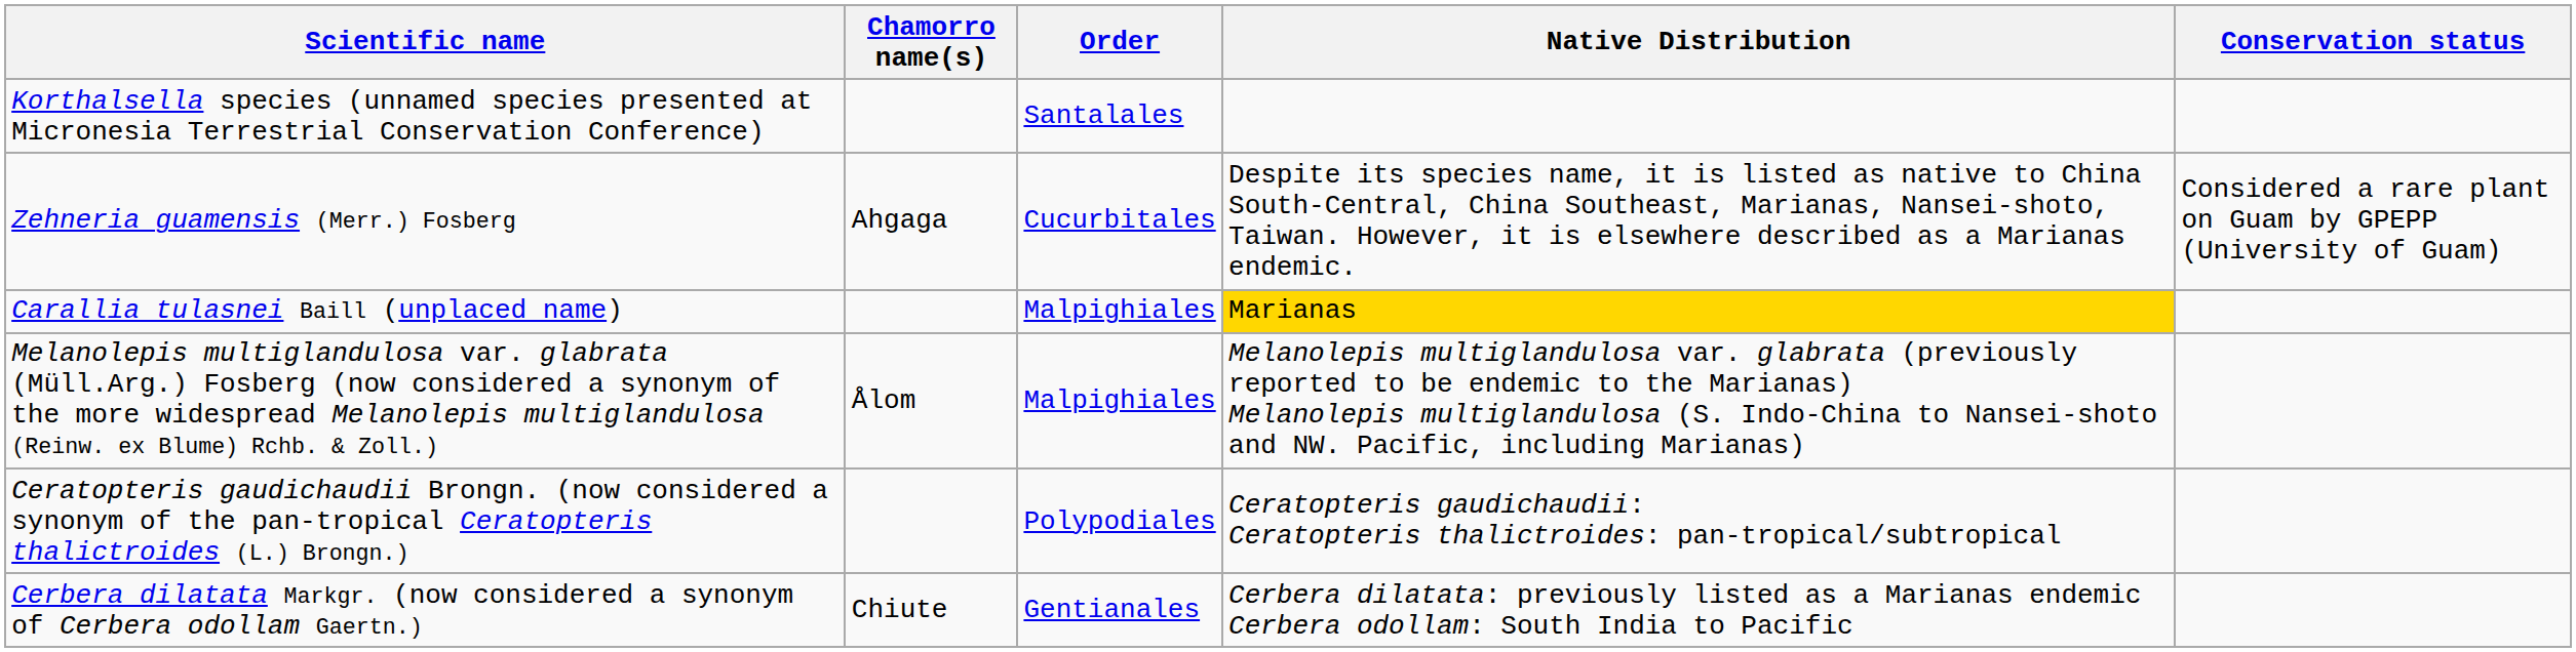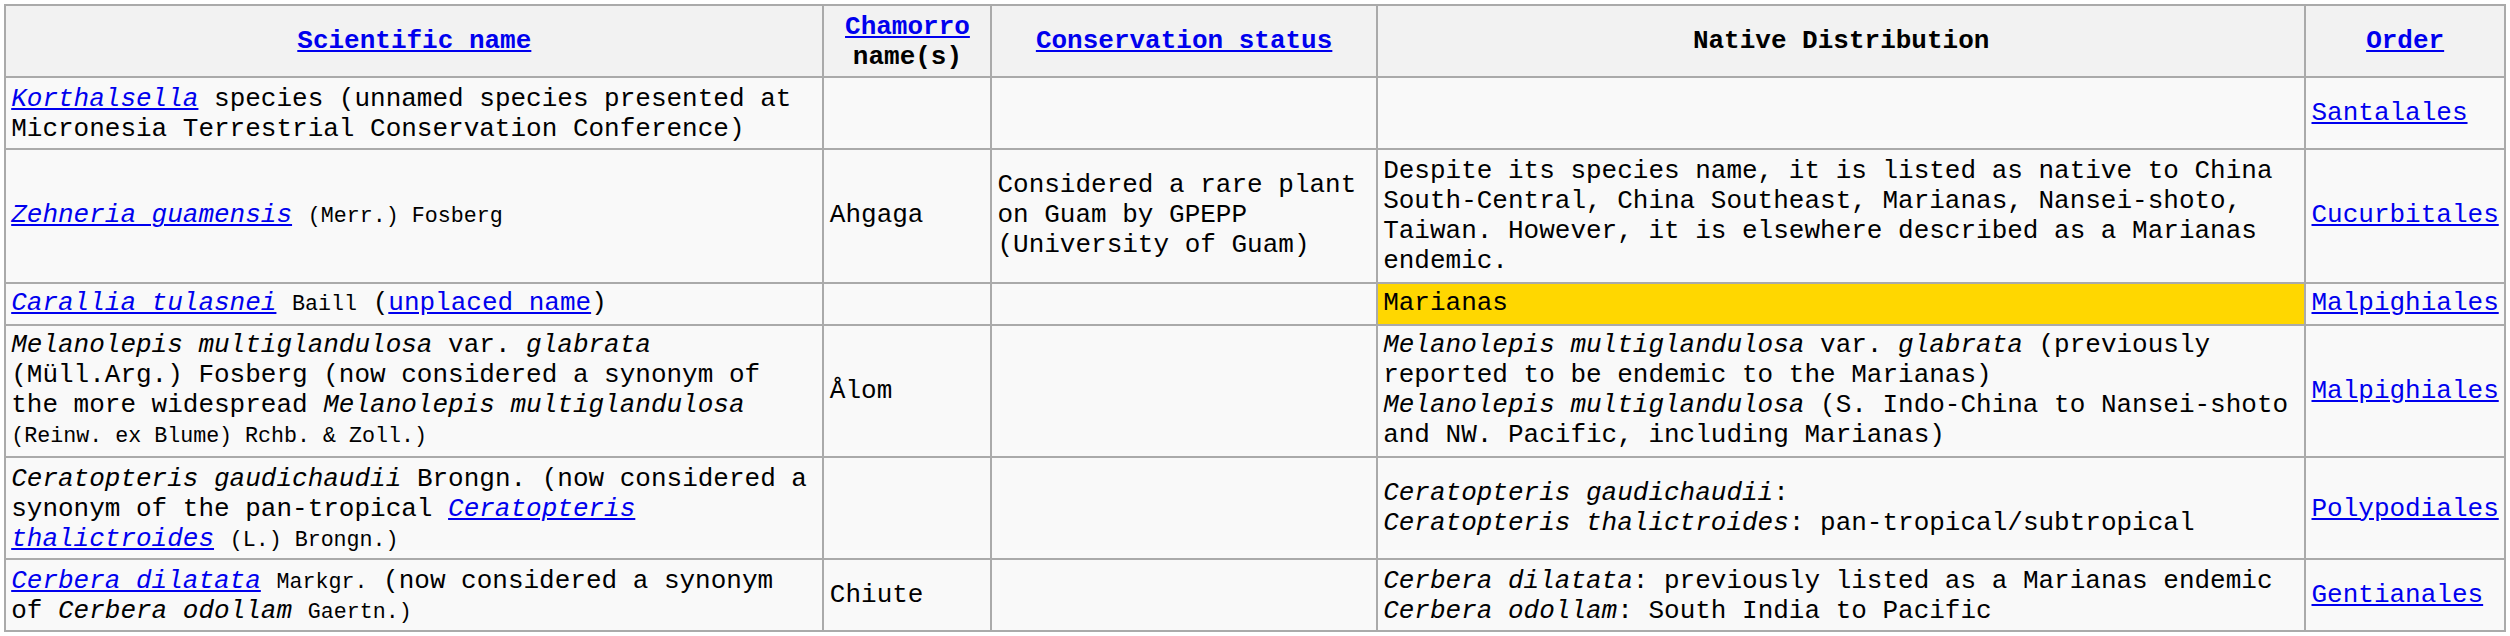columns swapped: Order <-> Conservation status
